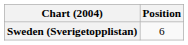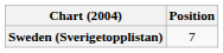Sweden (Sverigetopplistan) | Position: 6 -> 7
